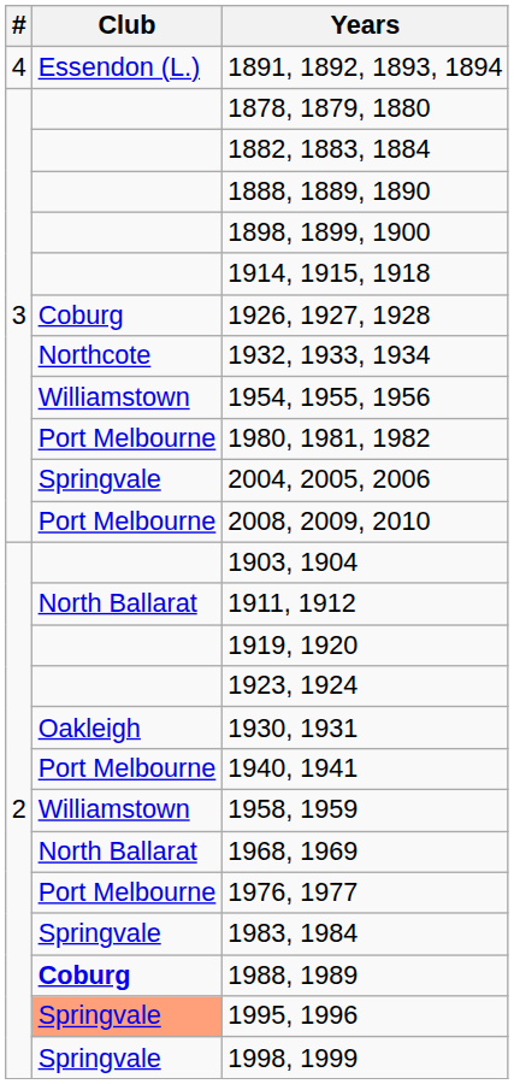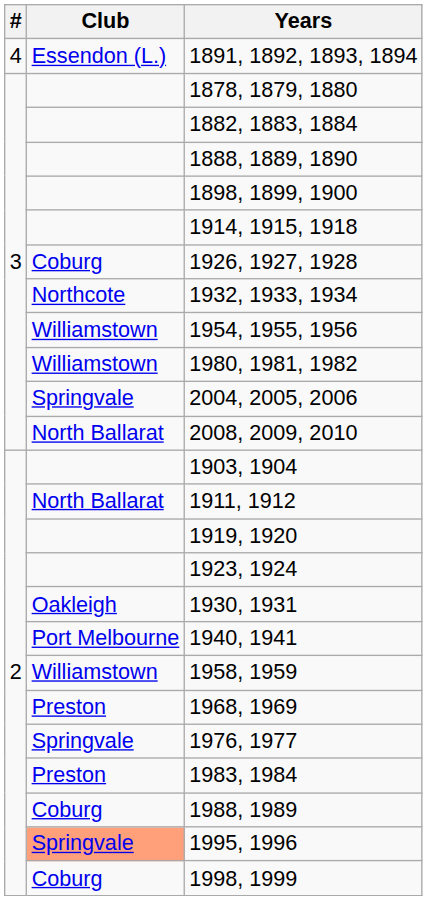1980, 1981, 1982 | Club: Port Melbourne -> Williamstown
2008, 2009, 2010 | Club: Port Melbourne -> North Ballarat
1968, 1969 | Club: North Ballarat -> Preston
1976, 1977 | Club: Port Melbourne -> Springvale
1983, 1984 | Club: Springvale -> Preston
1988, 1989 | Club: bold -> normal
1998, 1999 | Club: Springvale -> Coburg
